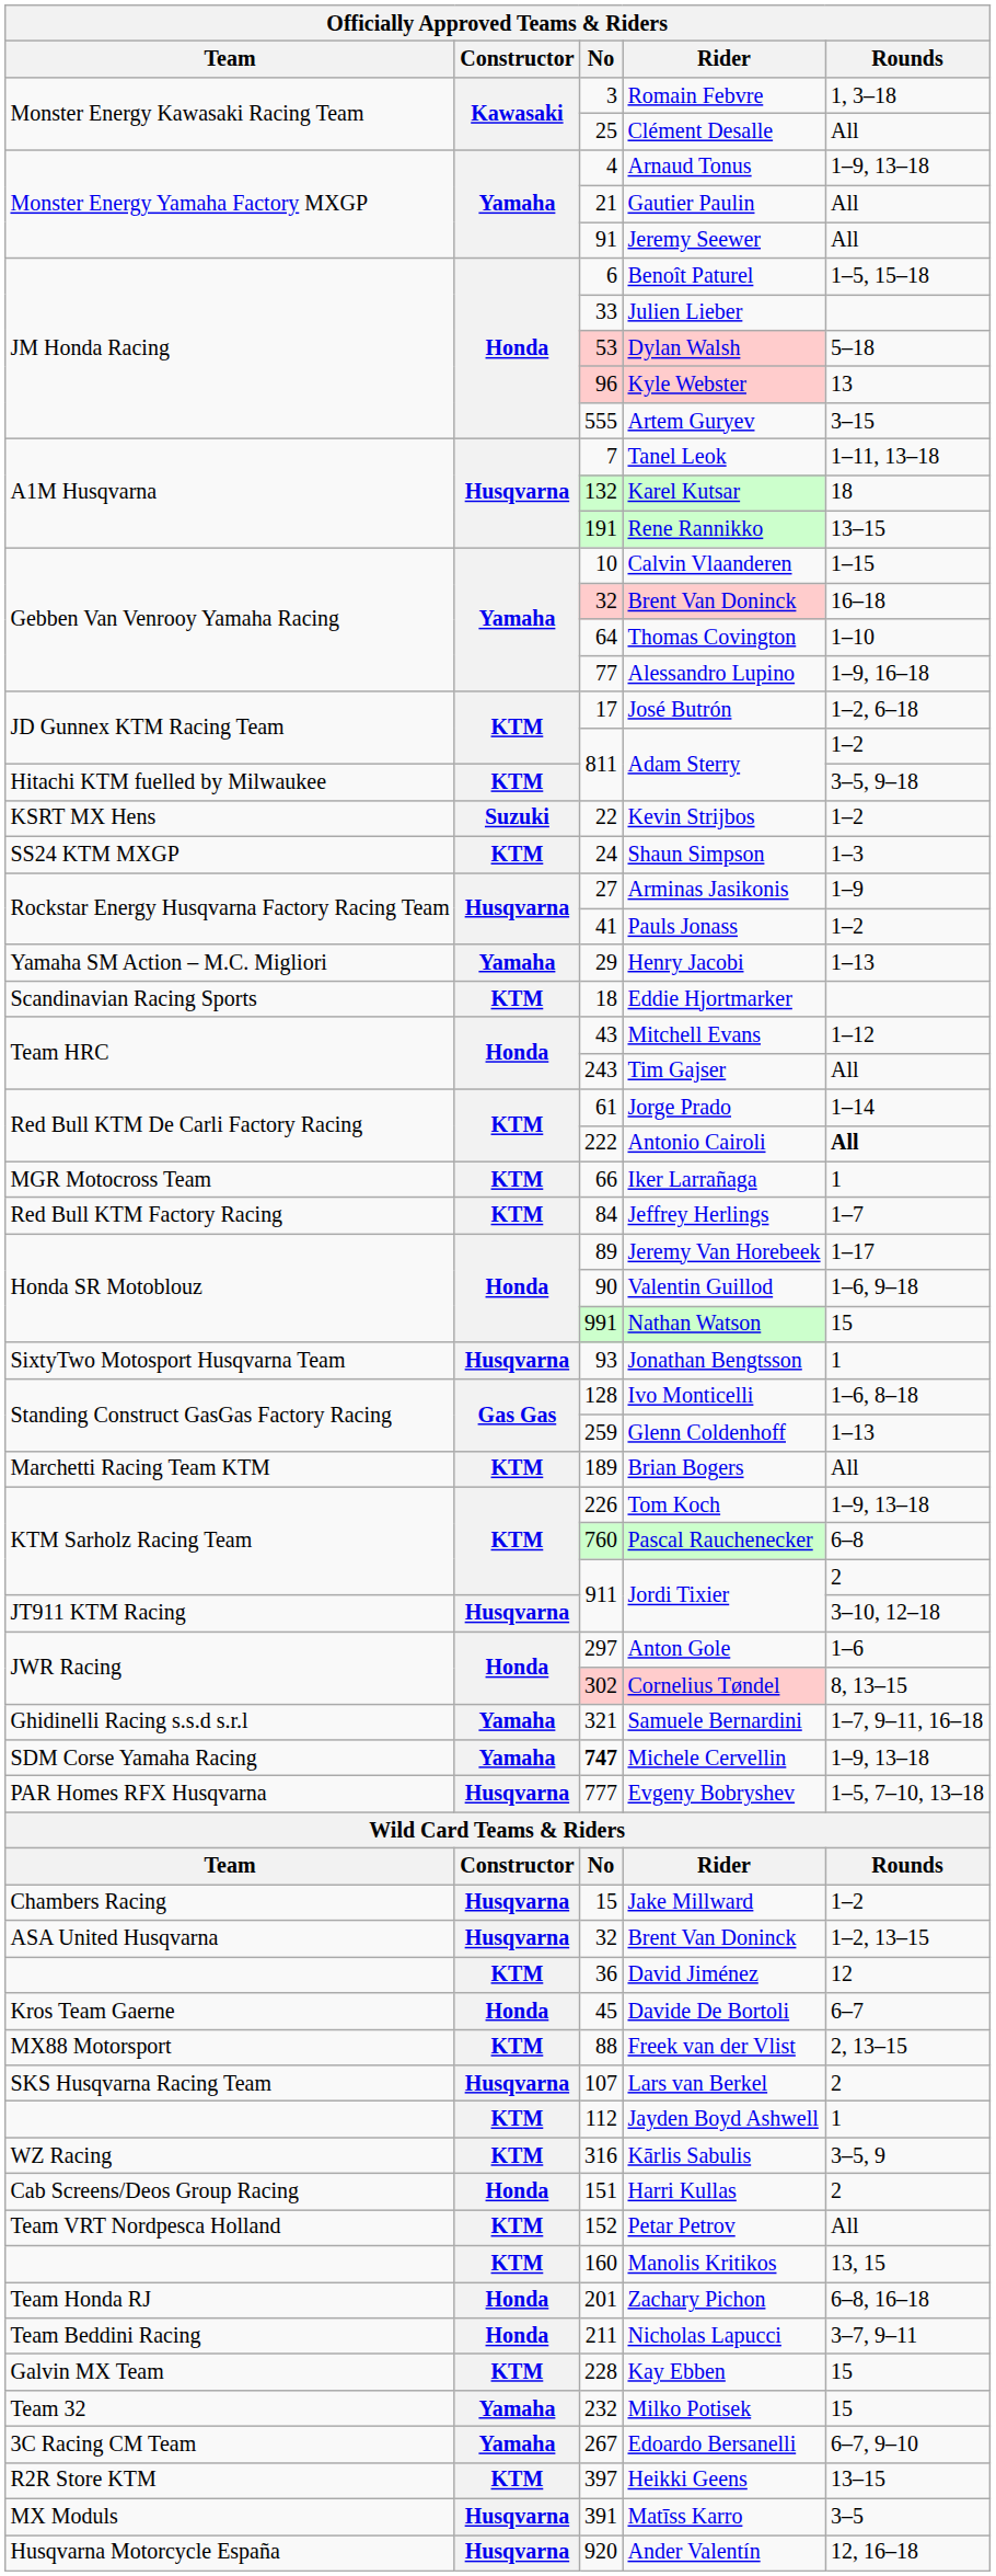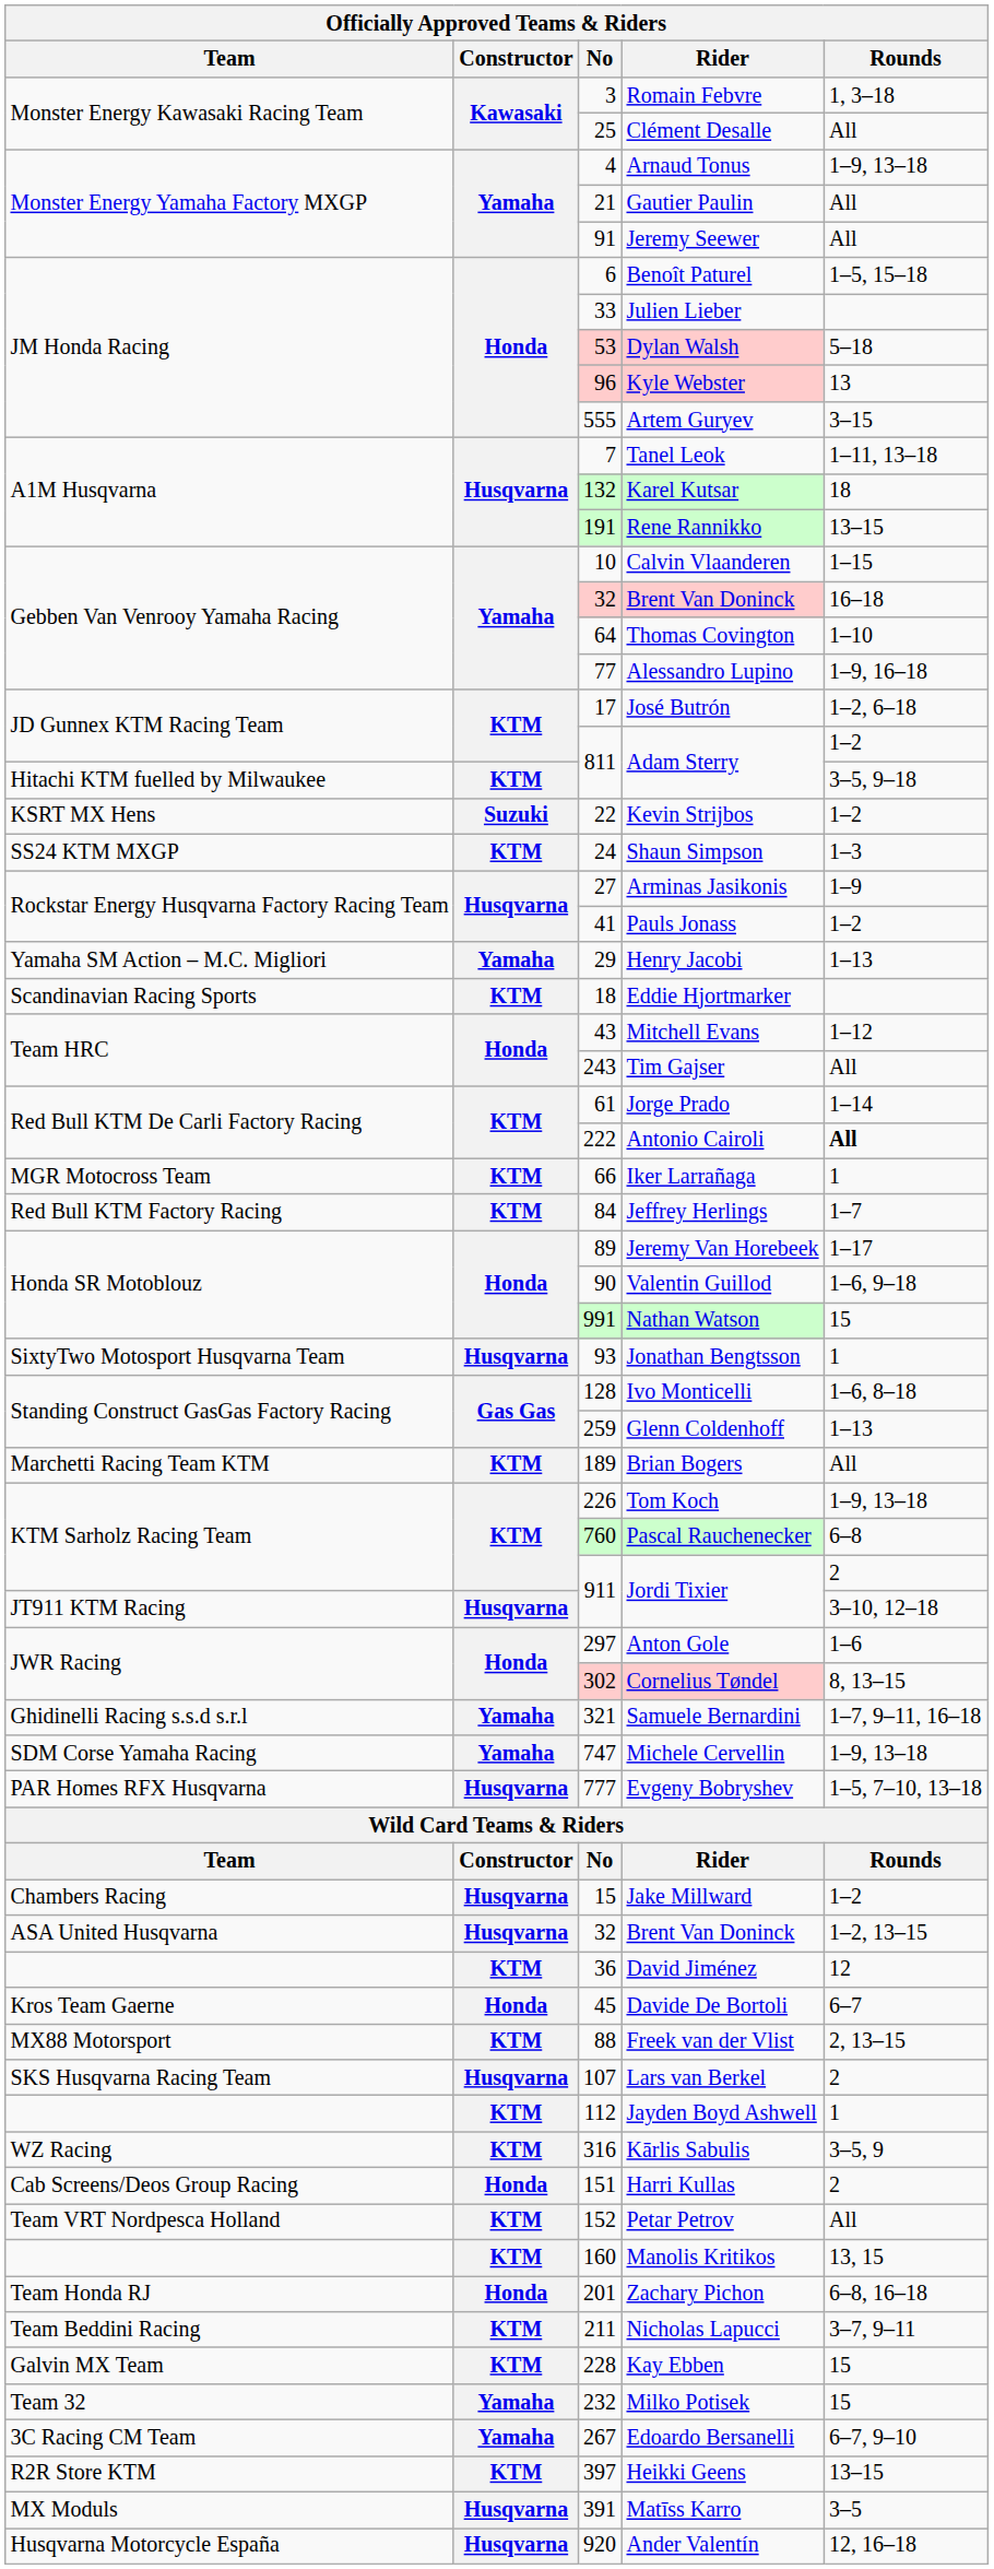Michele Cervellin | No: bold -> normal
Nicholas Lapucci | Constructor: Honda -> KTM
